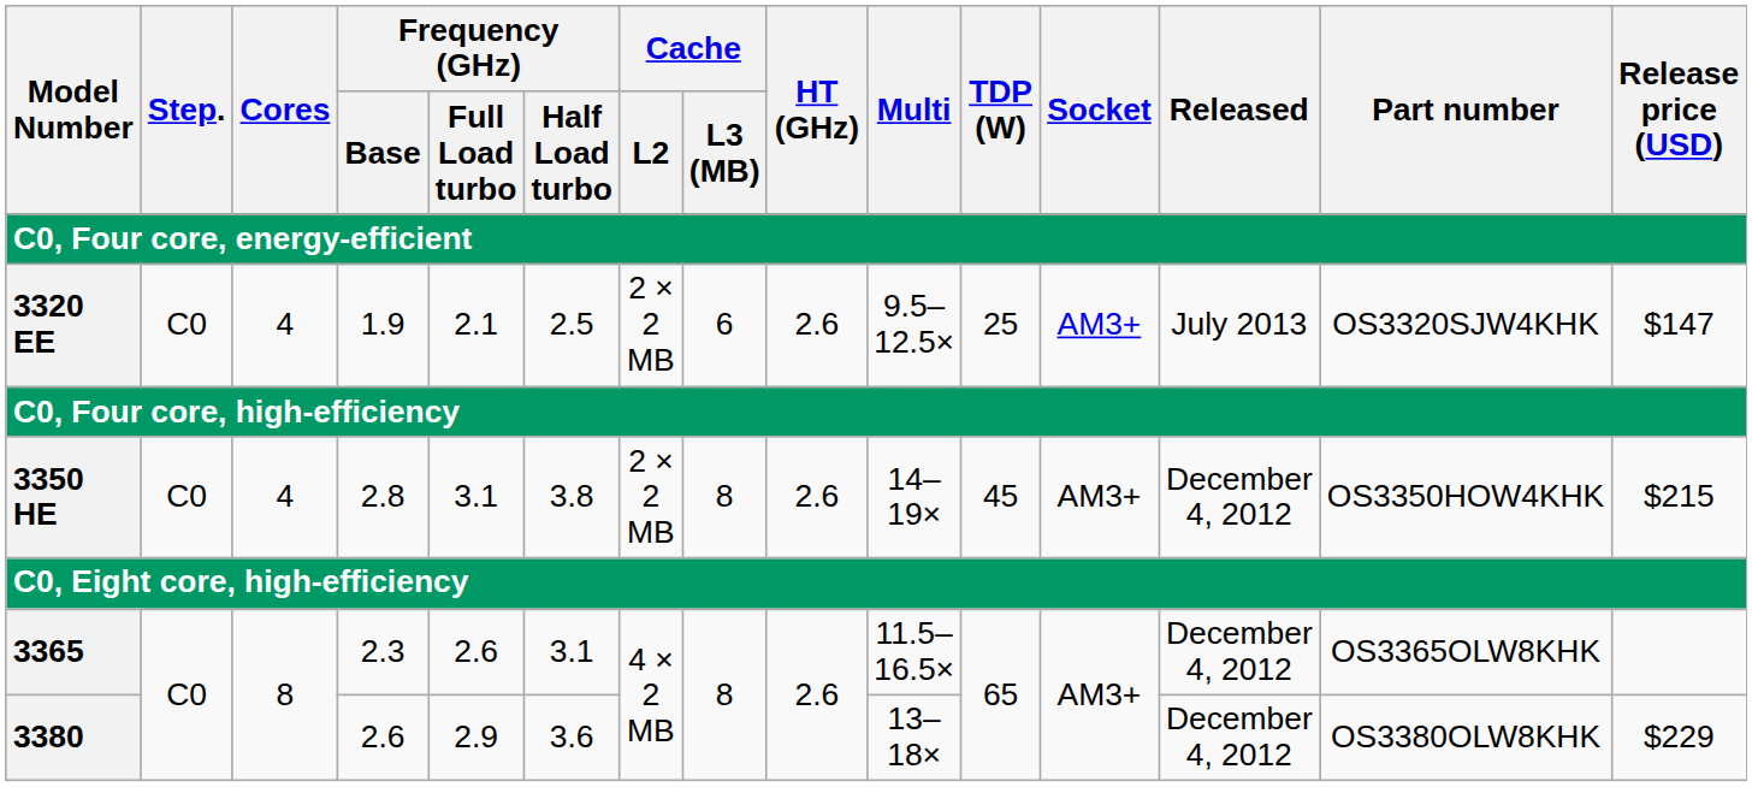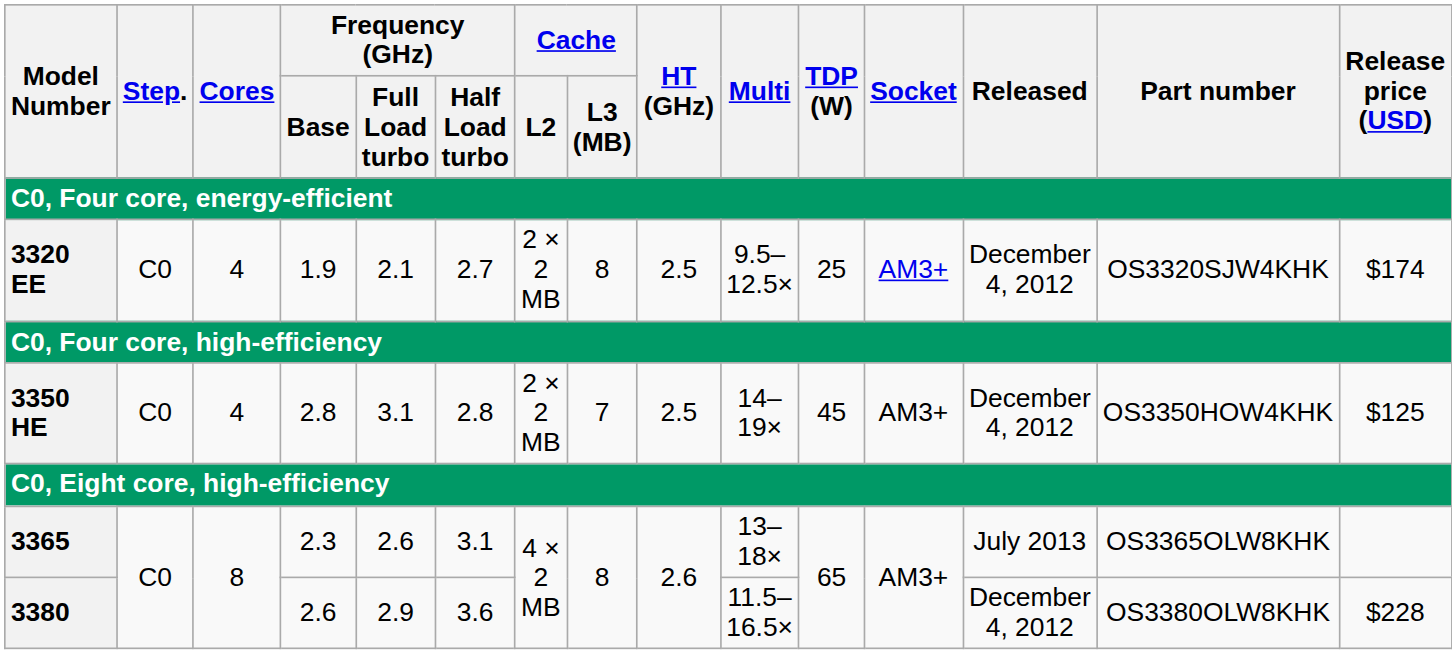3320 EE | Frequency (GHz) / Half Load turbo: 2.5 -> 2.7
3320 EE | Cache / L3 (MB): 6 -> 8
3320 EE | HT (GHz): 2.6 -> 2.5
3320 EE | Released: July 2013 -> December 4, 2012
3320 EE | Release price (USD): $147 -> $174
3350 HE | Frequency (GHz) / Half Load turbo: 3.8 -> 2.8
3350 HE | Cache / L3 (MB): 8 -> 7
3350 HE | HT (GHz): 2.6 -> 2.5
3350 HE | Release price (USD): $215 -> $125
3365 | Multi: 11.5–16.5× -> 13–18×
3365 | Released: December 4, 2012 -> July 2013
3380 | Multi: 13–18× -> 11.5–16.5×
3380 | Release price (USD): $229 -> $228
